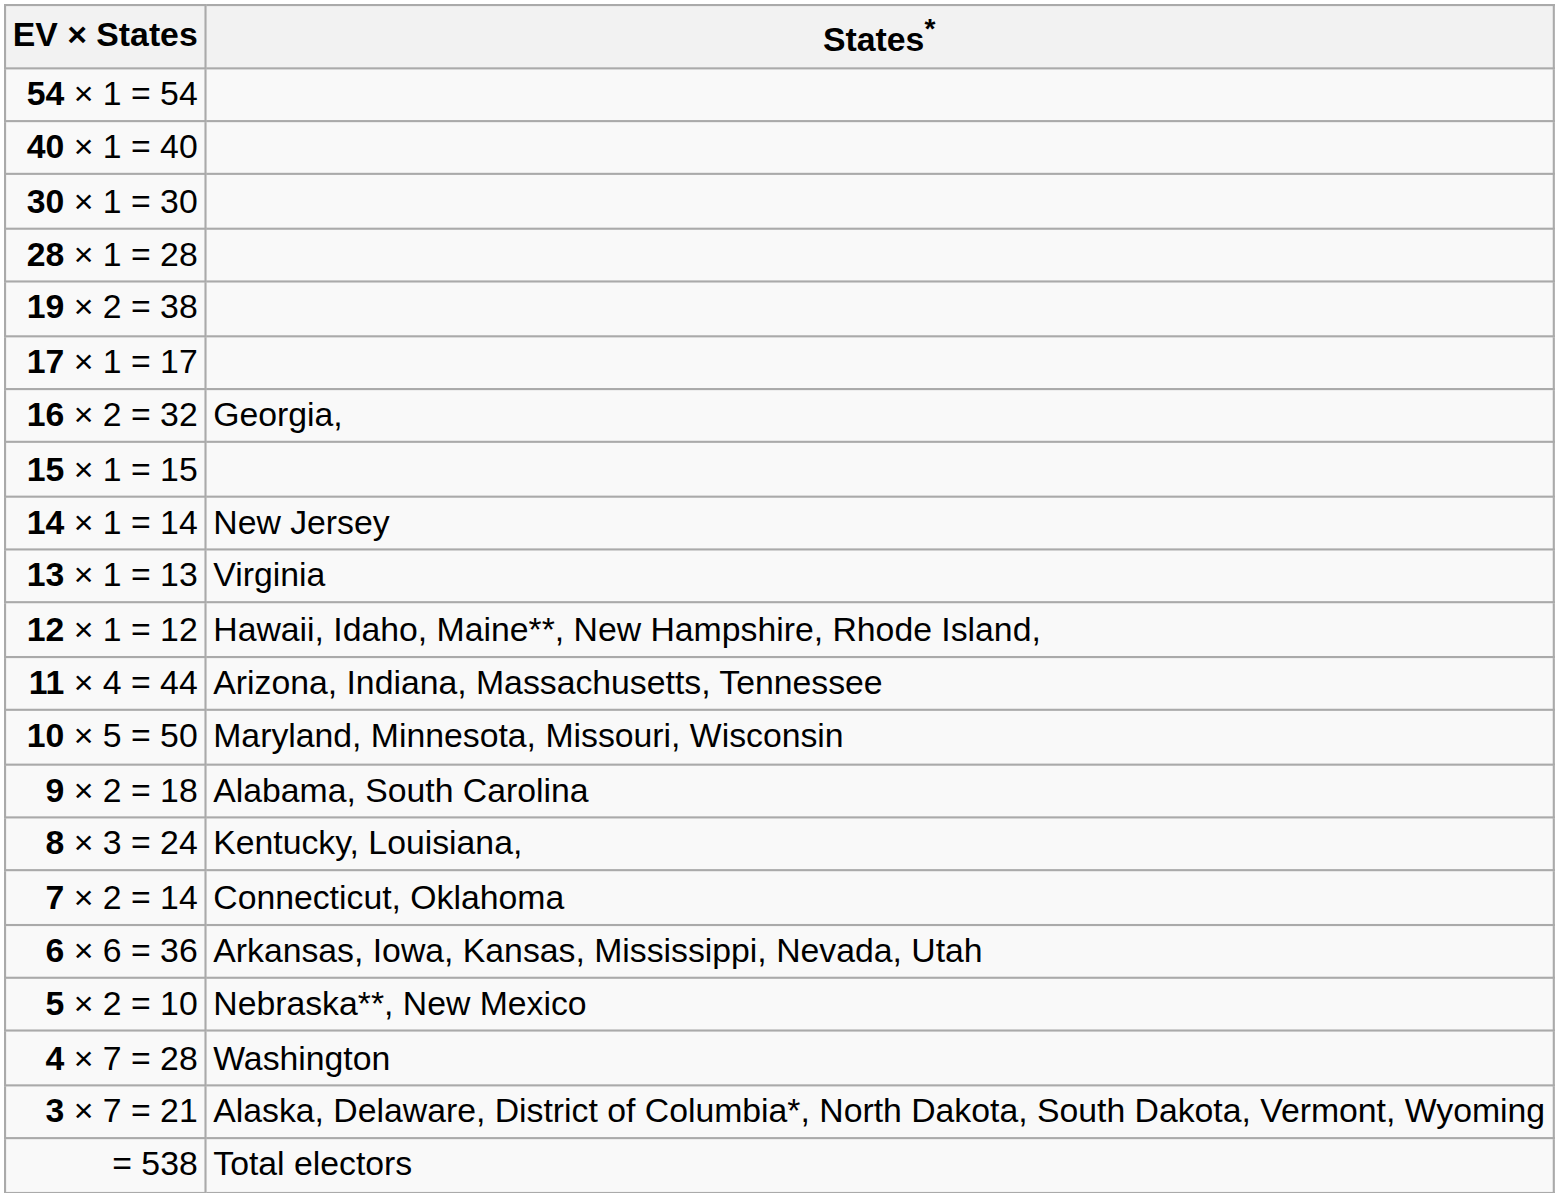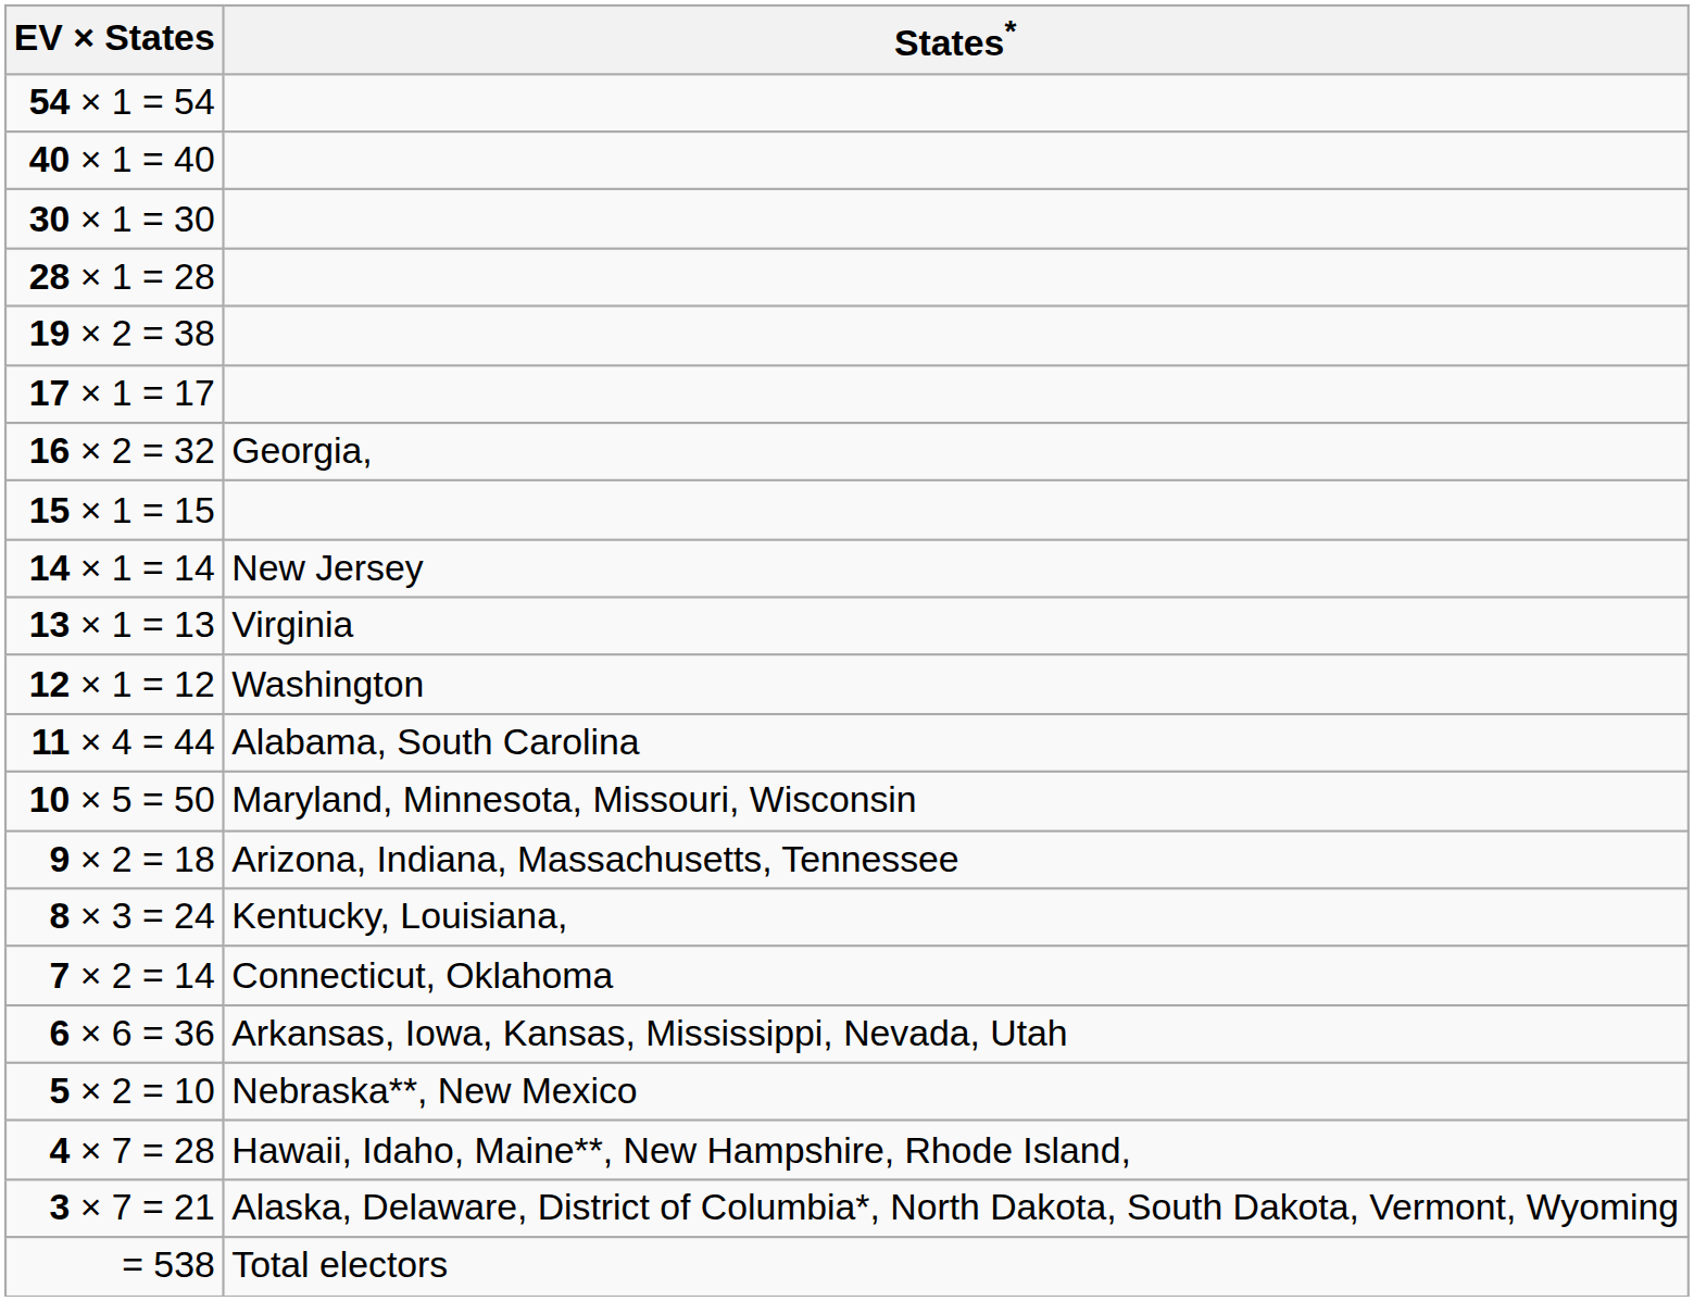12 × 1 = 12 | States*: Hawaii, Idaho, Maine**, New Hampshire, Rhode Island, -> Washington
11 × 4 = 44 | States*: Arizona, Indiana, Massachusetts, Tennessee -> Alabama, South Carolina
9 × 2 = 18 | States*: Alabama, South Carolina -> Arizona, Indiana, Massachusetts, Tennessee
4 × 7 = 28 | States*: Washington -> Hawaii, Idaho, Maine**, New Hampshire, Rhode Island,
